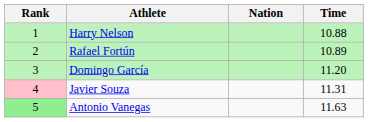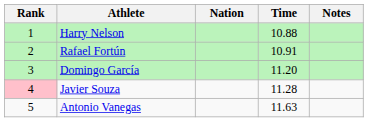+ column: Notes
Rafael Fortún | Time: 10.89 -> 10.91
Javier Souza | Time: 11.31 -> 11.28
Antonio Vanegas | Rank: lightgreen background -> no background
